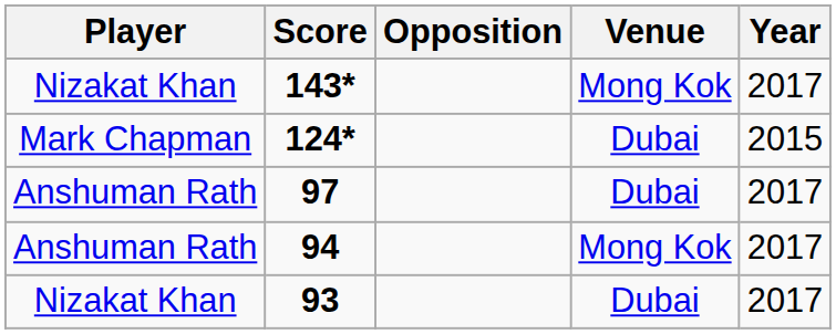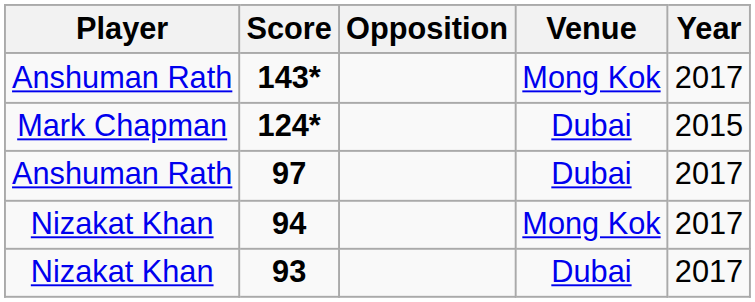143* | Player: Nizakat Khan -> Anshuman Rath
94 | Player: Anshuman Rath -> Nizakat Khan
